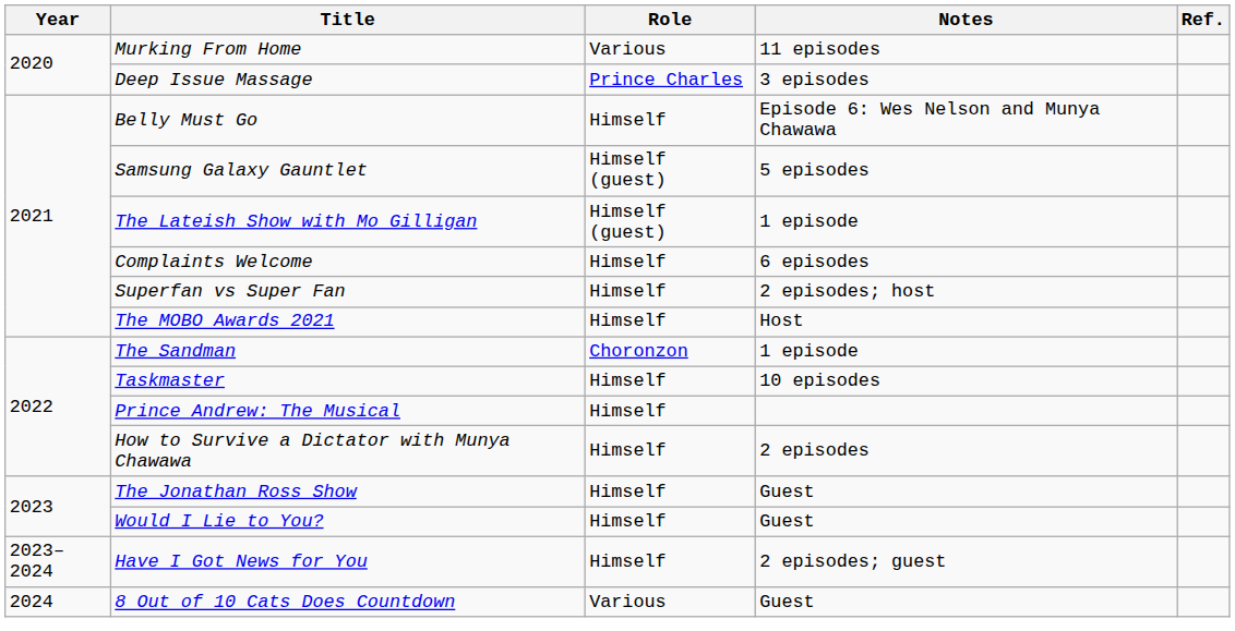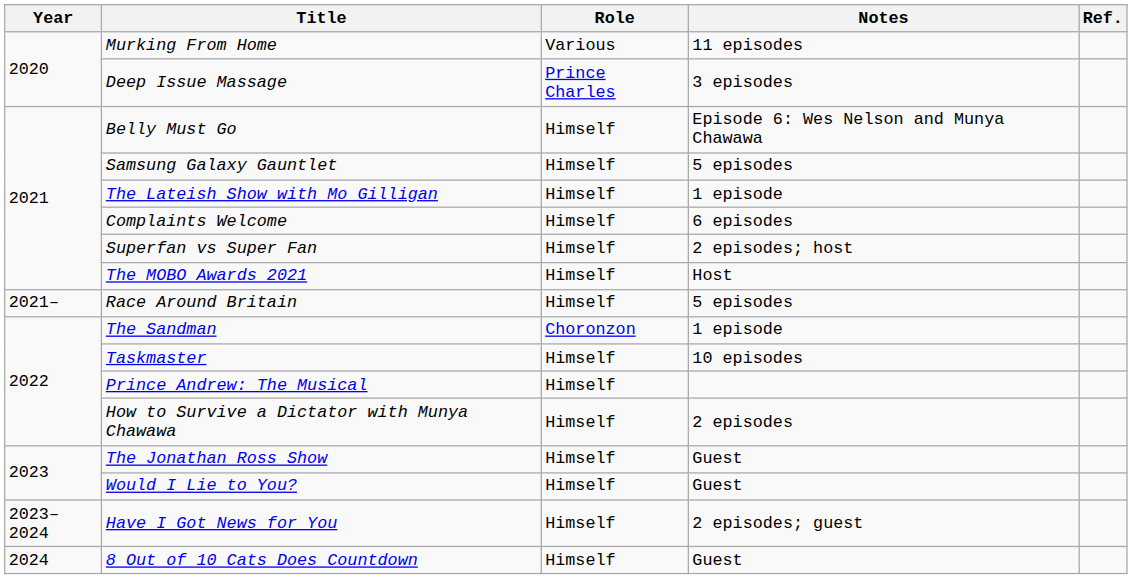Samsung Galaxy Gauntlet | Role: Himself (guest) -> Himself
The Lateish Show with Mo Gilligan | Role: Himself (guest) -> Himself
+ row: 2021– | Race Around Britain | Himself | 5 episodes
8 Out of 10 Cats Does Countdown | Role: Various -> Himself
